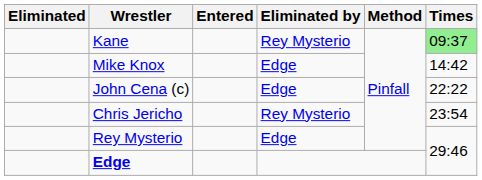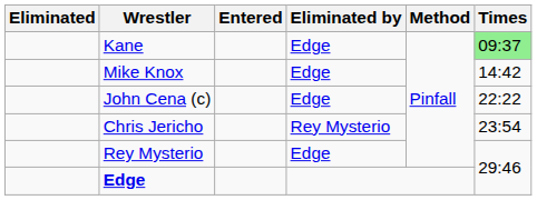Kane | Eliminated by: Rey Mysterio -> Edge
